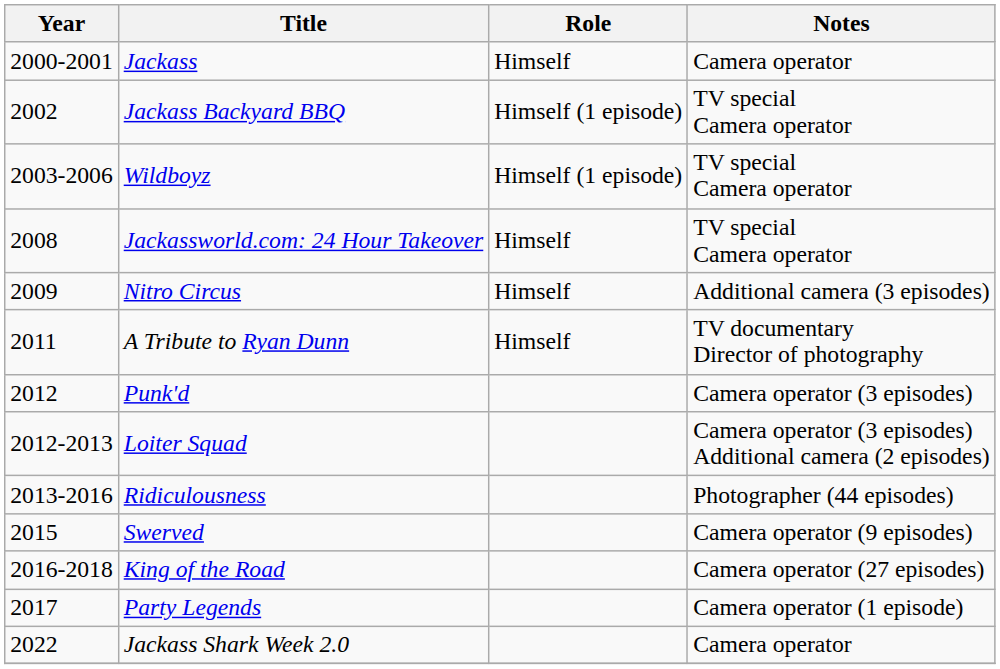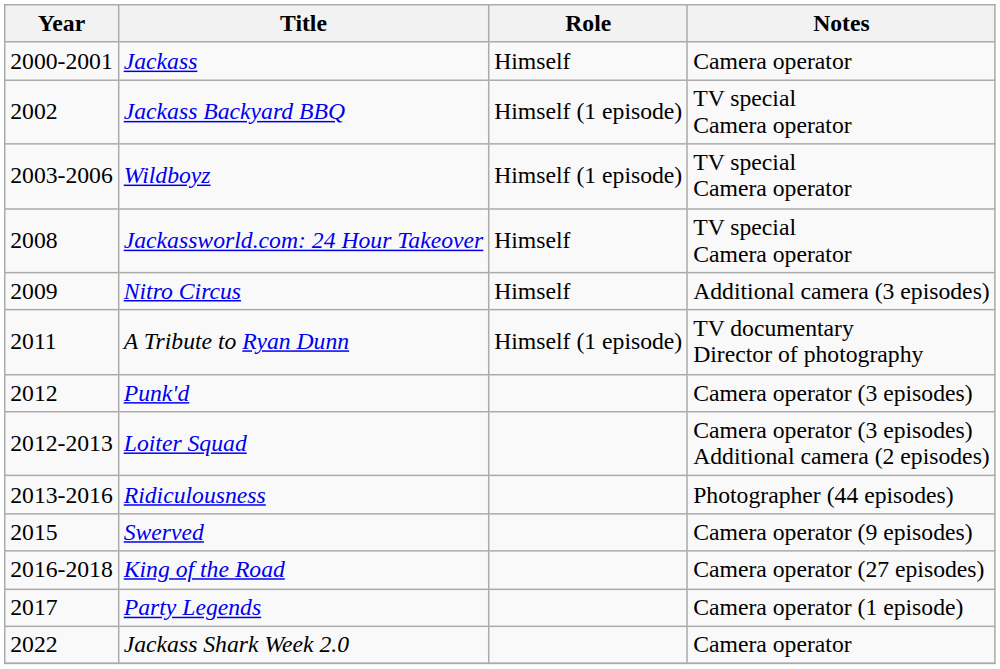A Tribute to Ryan Dunn | Role: Himself -> Himself (1 episode)
